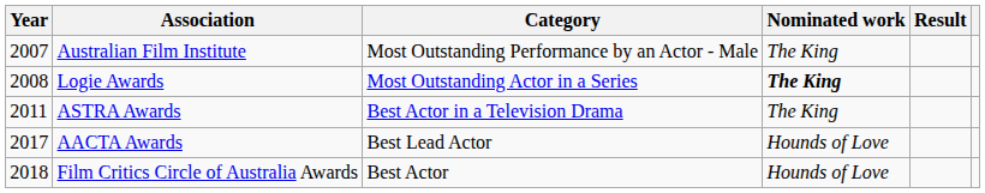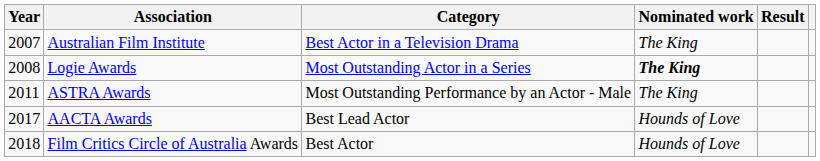Australian Film Institute | Category: Most Outstanding Performance by an Actor - Male -> Best Actor in a Television Drama
ASTRA Awards | Category: Best Actor in a Television Drama -> Most Outstanding Performance by an Actor - Male
